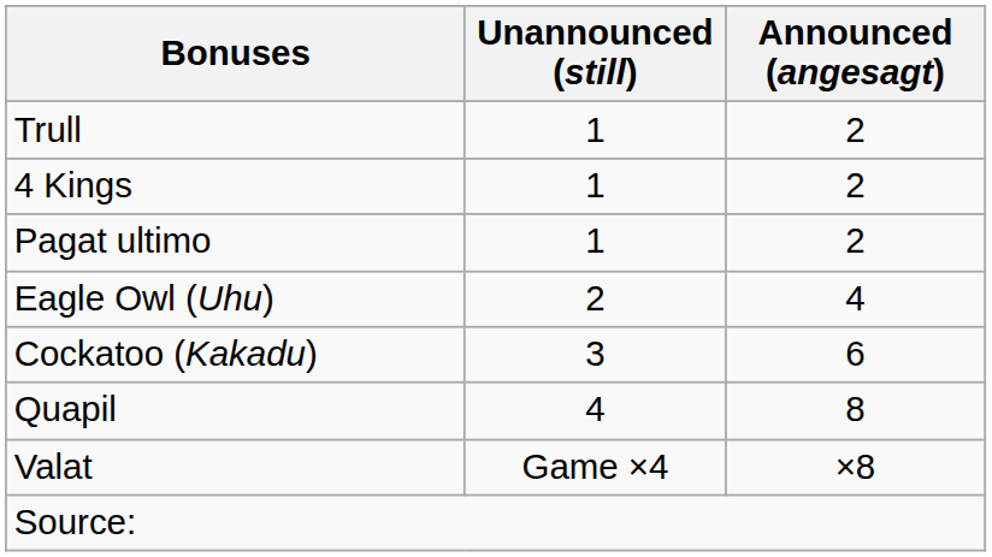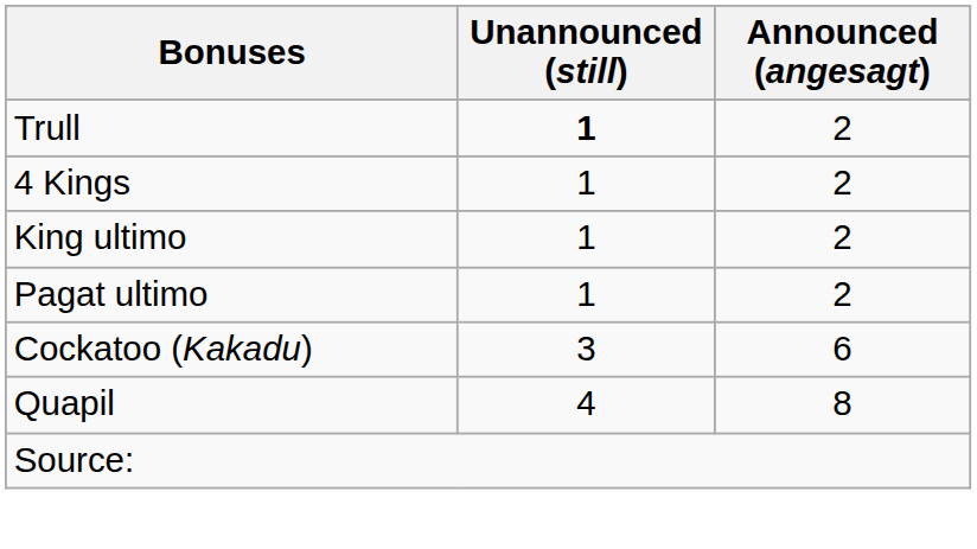Trull | Unannounced (still): normal -> bold
+ row: King ultimo | 1 | 2
- row: Eagle Owl (Uhu) | 2 | 4
- row: Valat | Game ×4 | ×8
